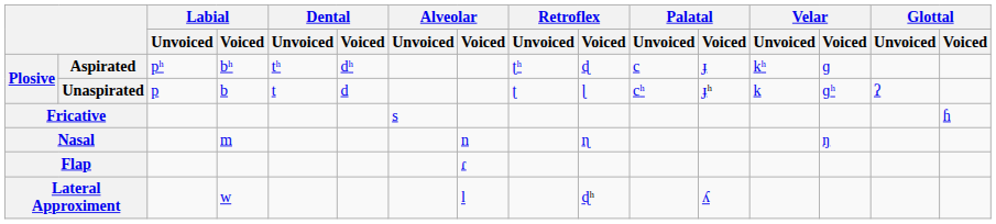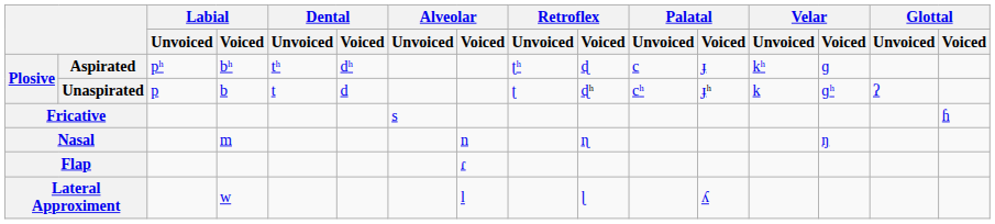Unaspirated | Retroflex / Voiced: ɭ -> ɖʰ
Lateral Approximent | Retroflex / Voiced: ɖʰ -> ɭ
